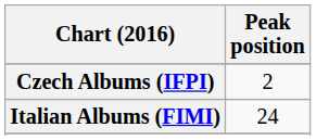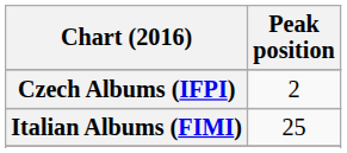Italian Albums (FIMI) | Peak position: 24 -> 25
